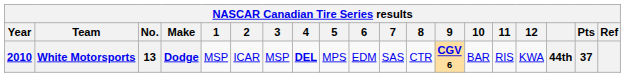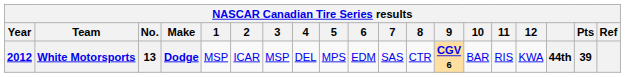White Motorsports | Year: 2010 -> 2012
White Motorsports | 4: bold -> normal
White Motorsports | Pts: 37 -> 39
